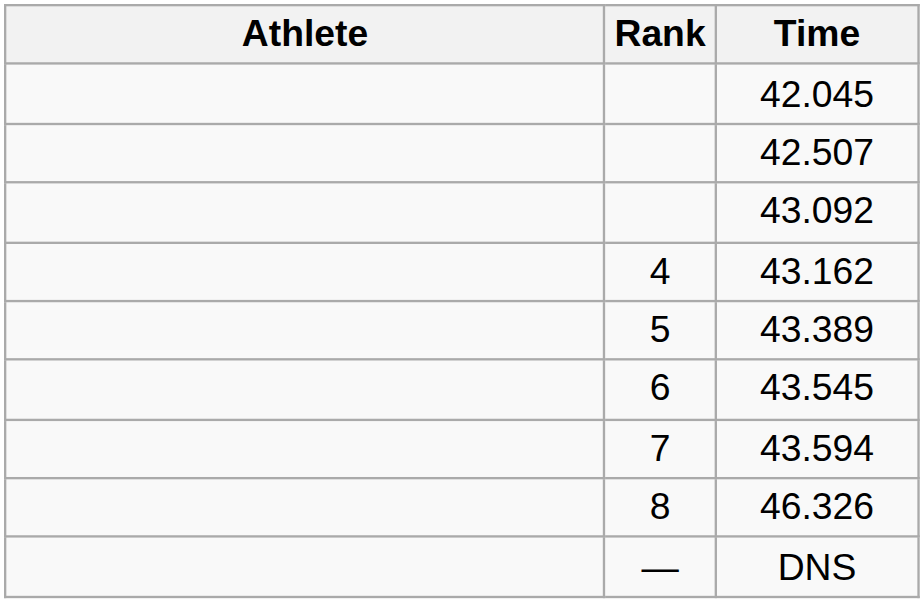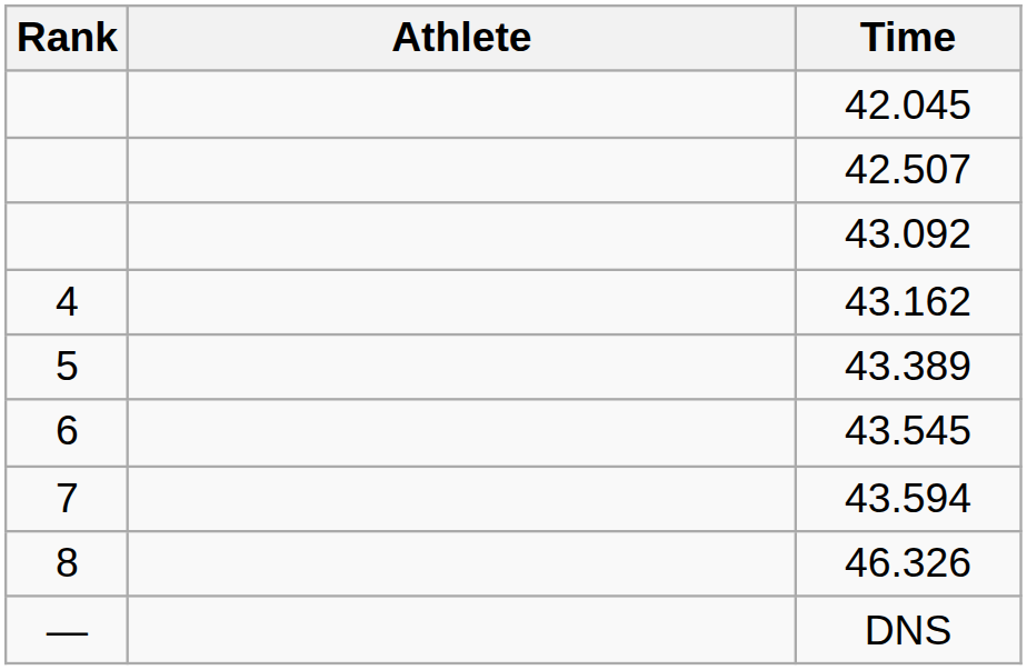columns swapped: Rank <-> Athlete
